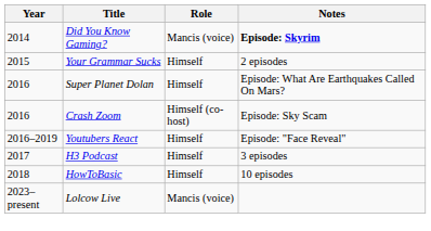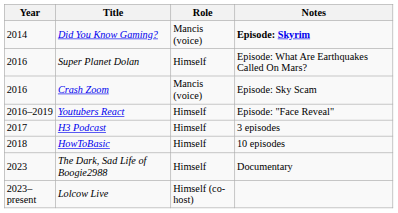- row: 2015 | Your Grammar Sucks | Himself | 2 episodes
Crash Zoom | Role: Himself (co-host) -> Mancis (voice)
+ row: 2023 | The Dark, Sad Life of Boogie2988 | Himself | Documentary
Lolcow Live | Role: Mancis (voice) -> Himself (co-host)
